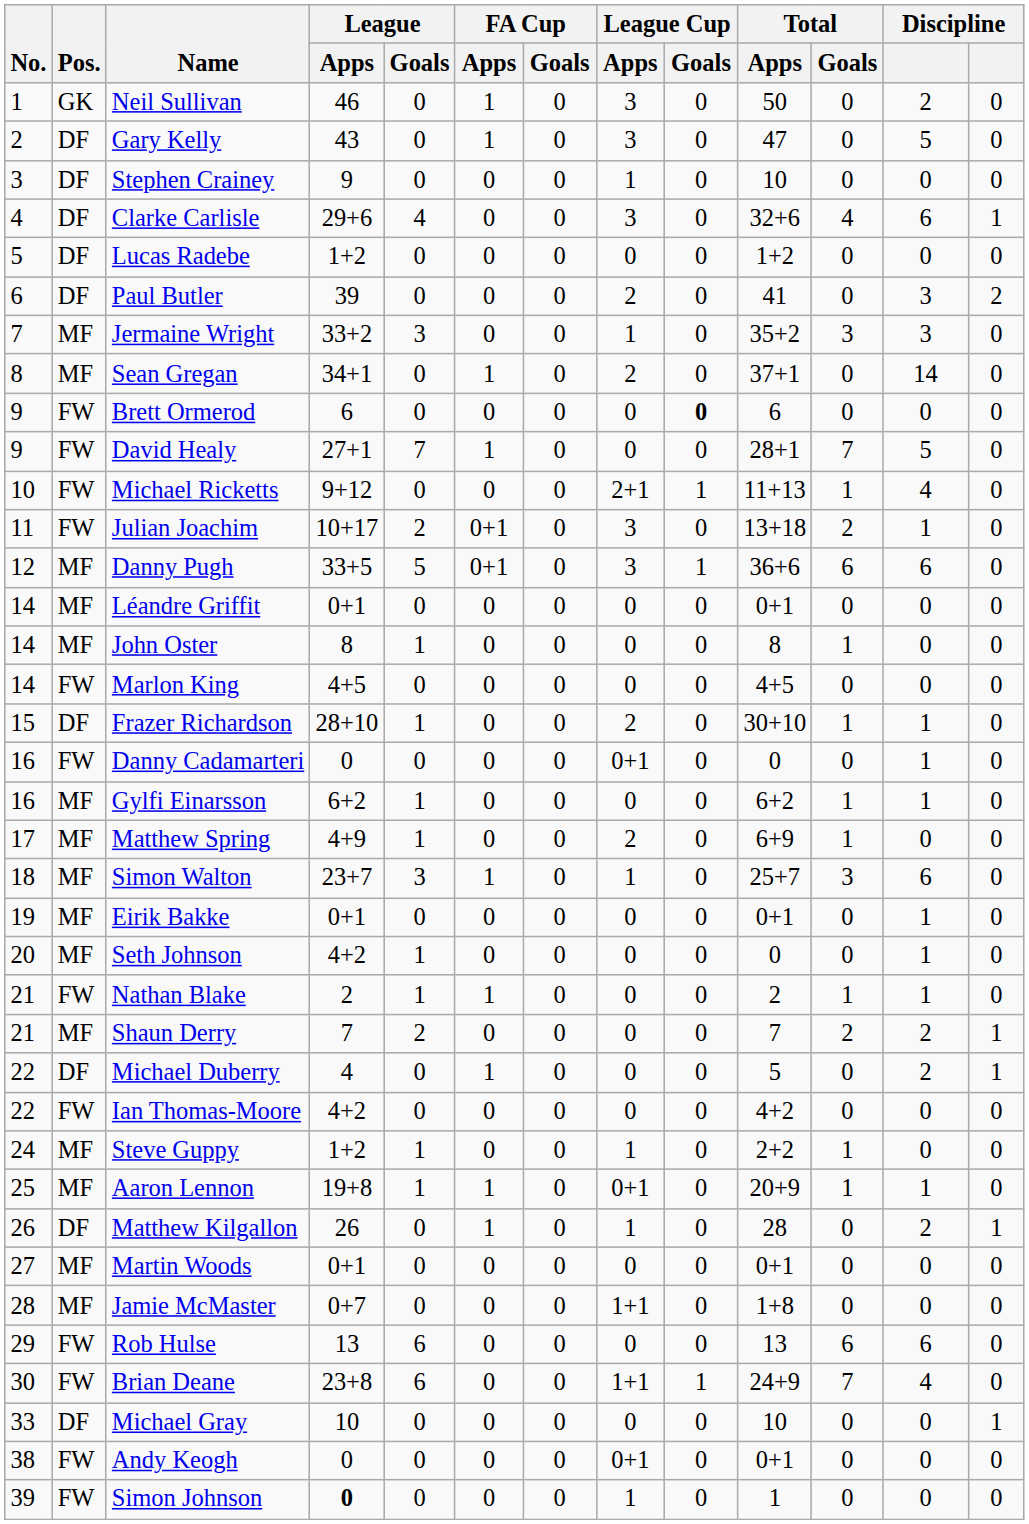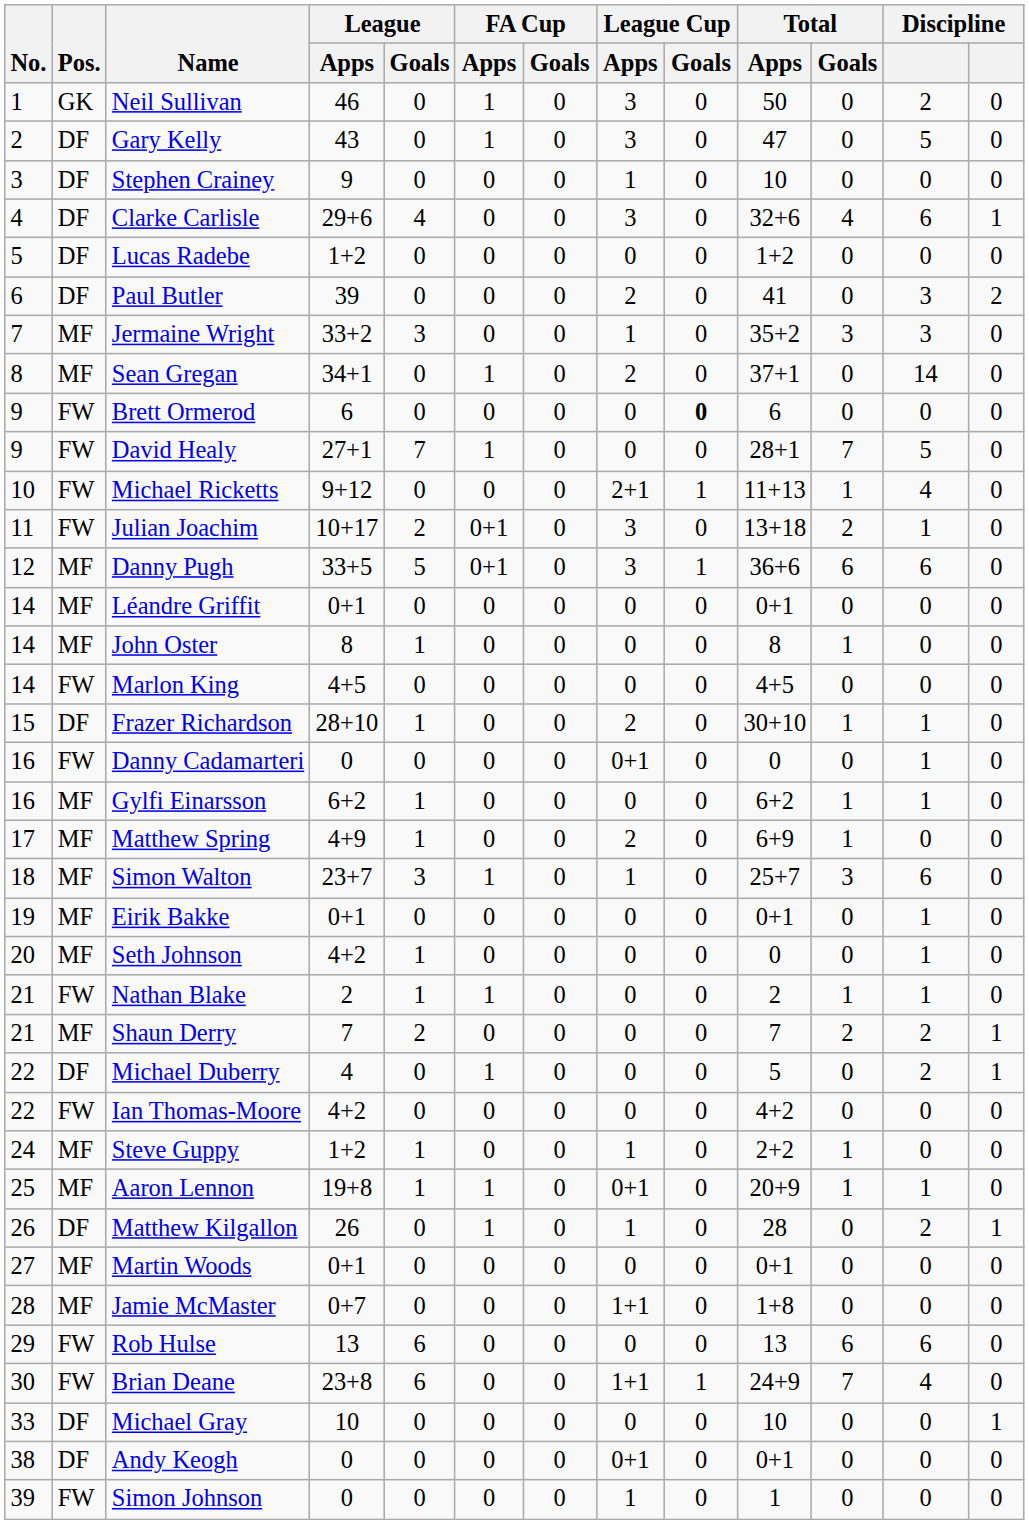Andy Keogh | Pos.: FW -> DF
Simon Johnson | League / Apps: bold -> normal
